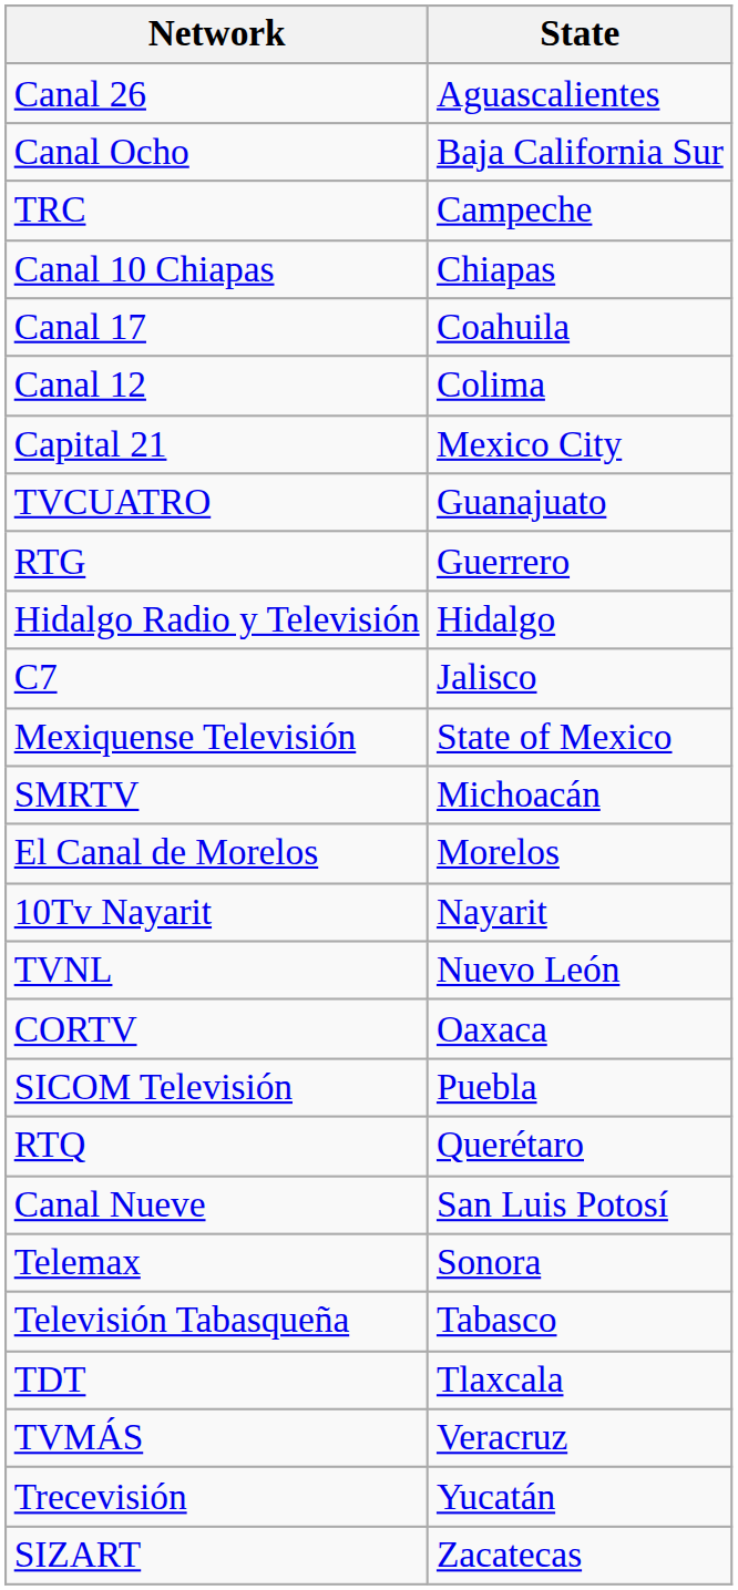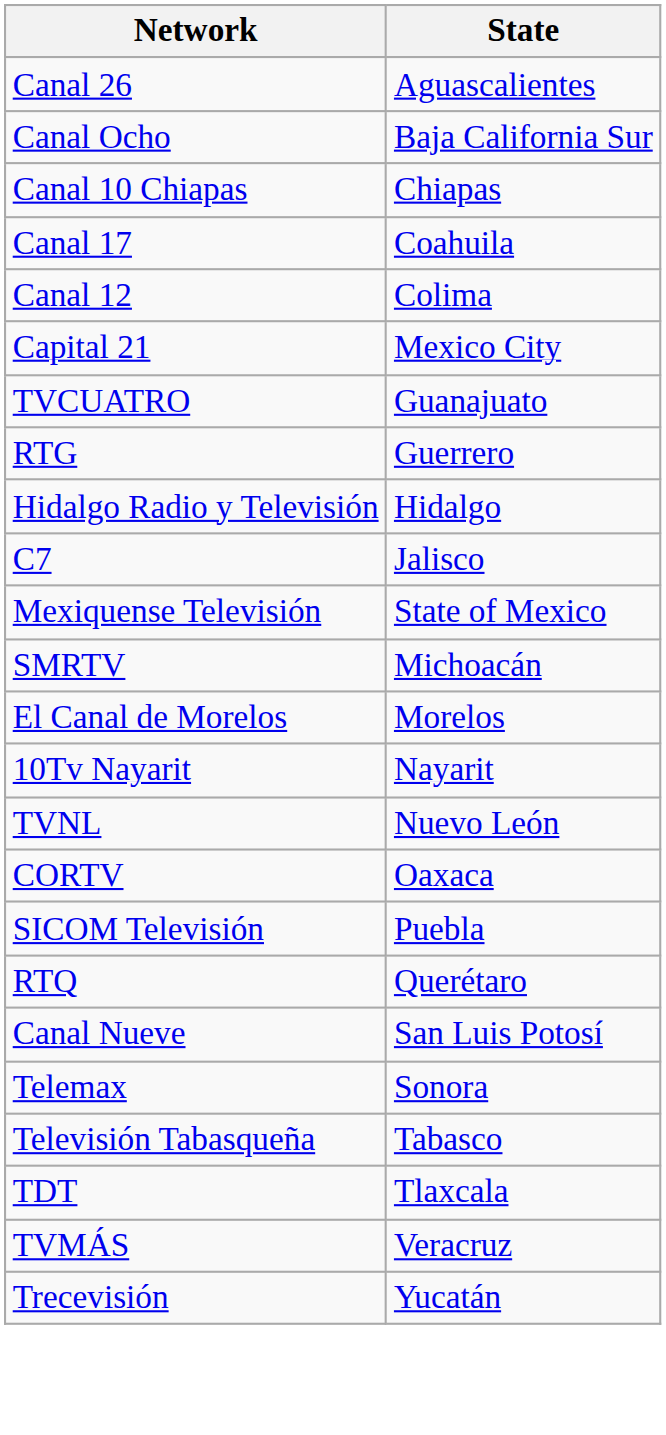- row: TRC | Campeche
- row: SIZART | Zacatecas
